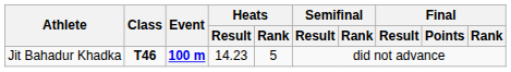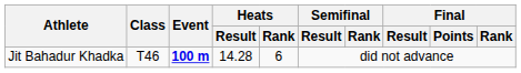Jit Bahadur Khadka | Class: bold -> normal
Jit Bahadur Khadka | Heats / Result: 14.23 -> 14.28
Jit Bahadur Khadka | Heats / Rank: 5 -> 6
